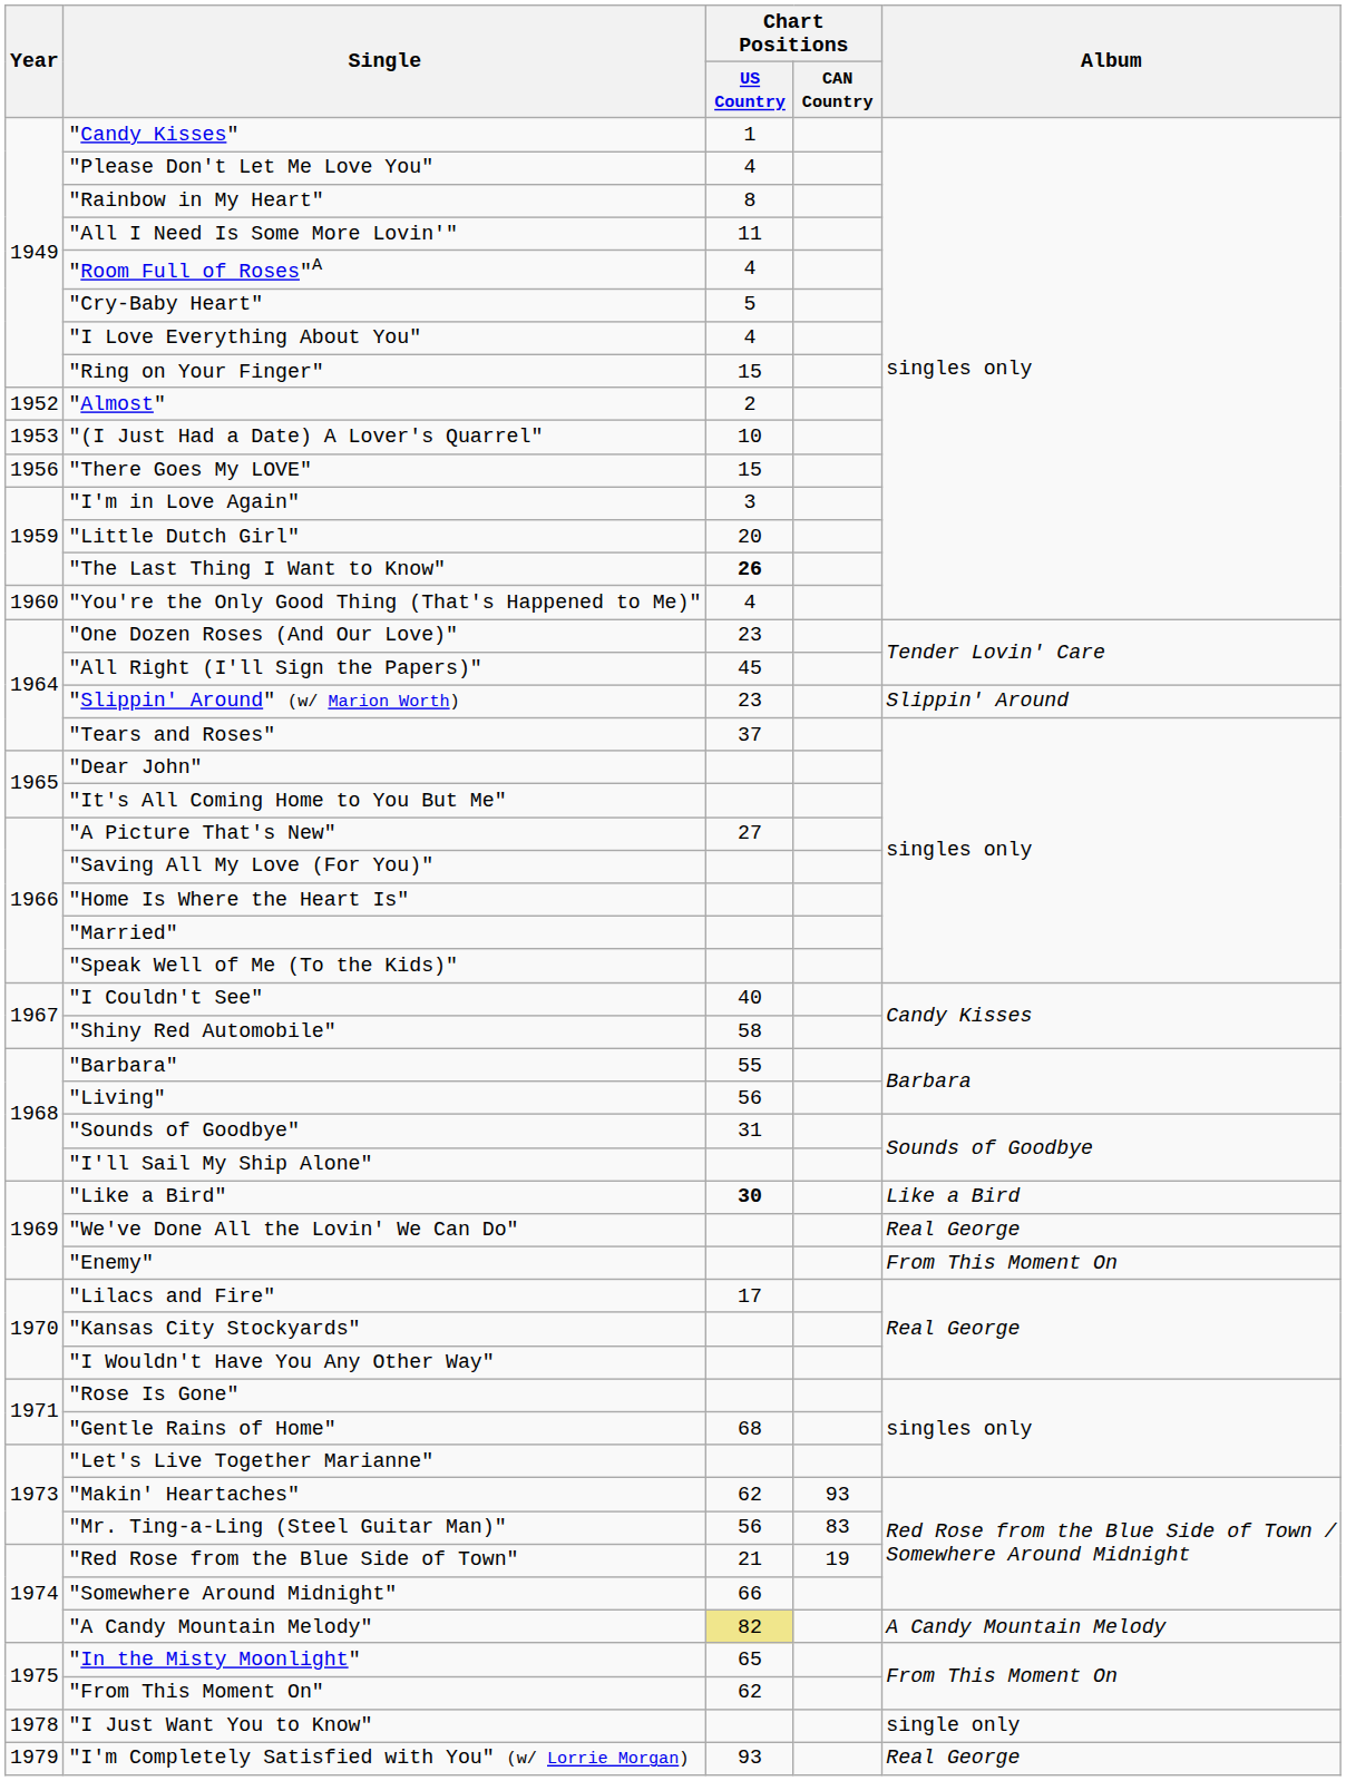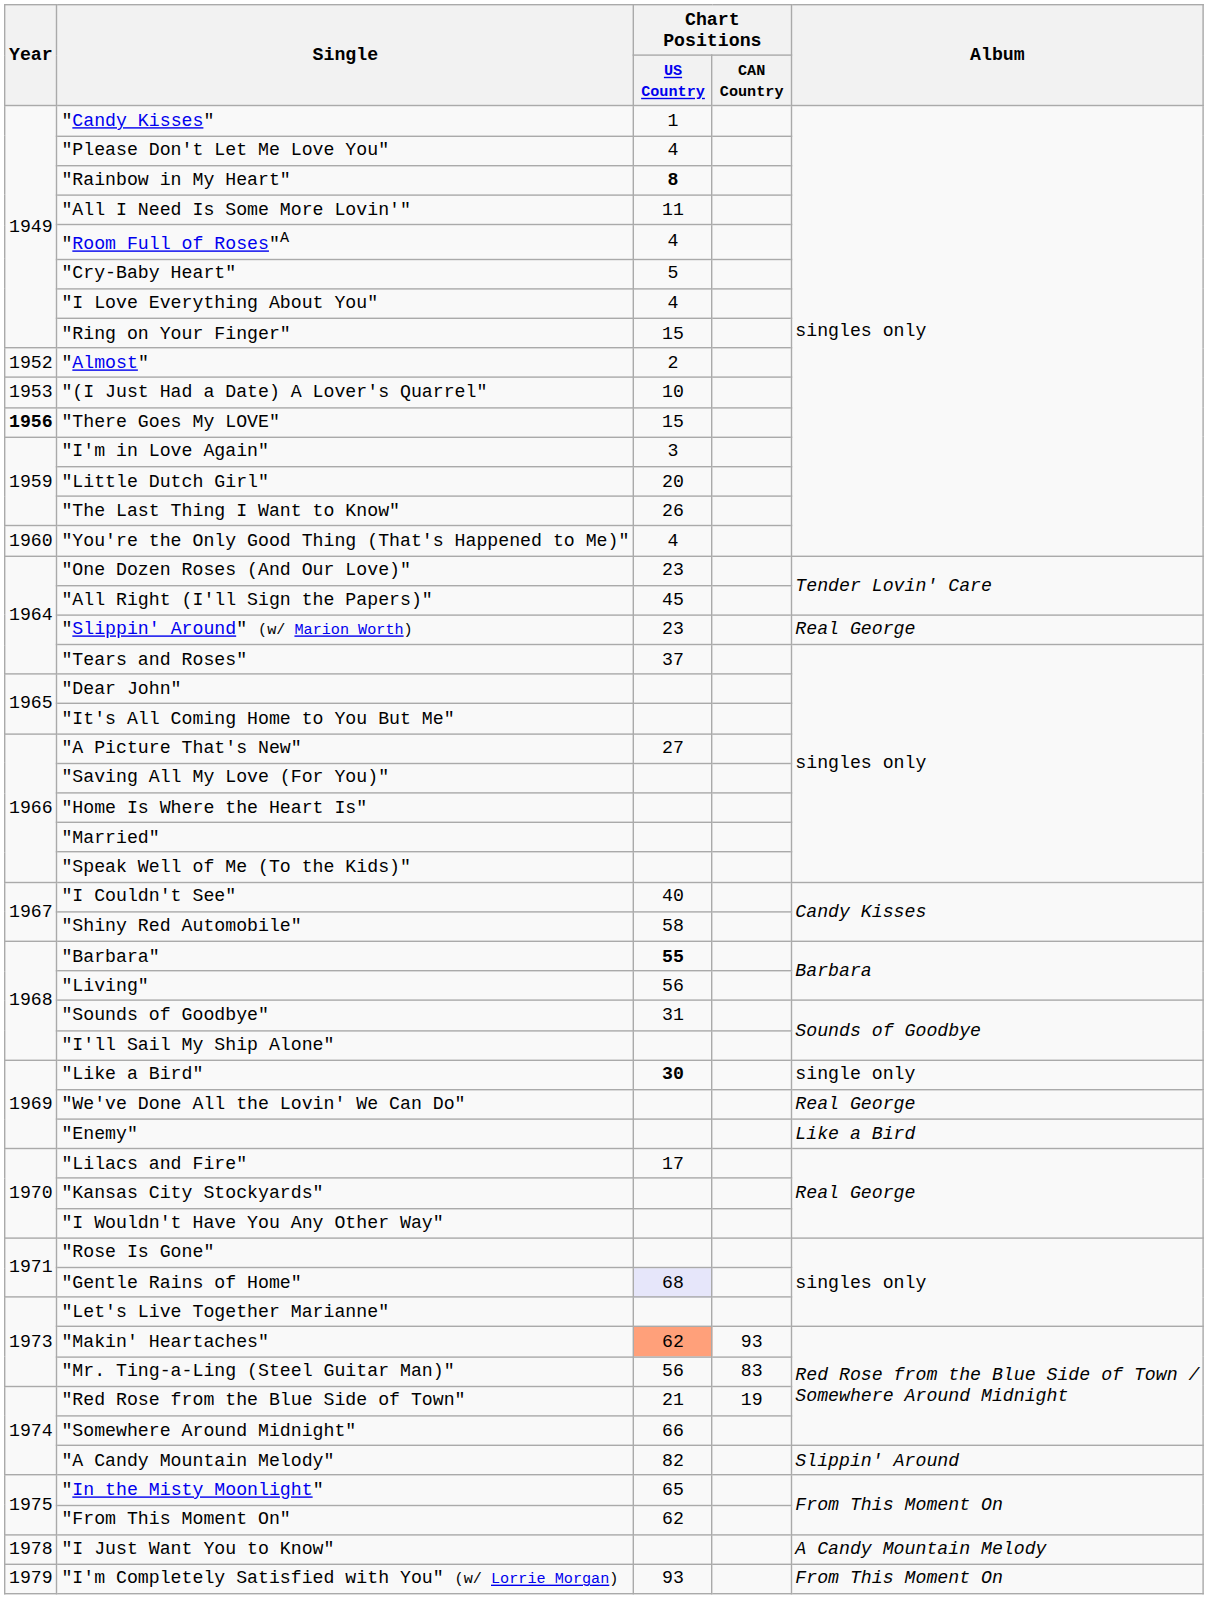"Rainbow in My Heart" | Chart Positions / US Country: normal -> bold
"There Goes My LOVE" | Year: normal -> bold
"The Last Thing I Want to Know" | Chart Positions / US Country: bold -> normal
"Slippin' Around" (w/ Marion Worth) | Album: Slippin' Around -> Real George
"Barbara" | Chart Positions / US Country: normal -> bold
"Like a Bird" | Album: Like a Bird -> single only
"Enemy" | Album: From This Moment On -> Like a Bird
"Gentle Rains of Home" | Chart Positions / US Country: no background -> lavender background
"Makin' Heartaches" | Chart Positions / US Country: no background -> lightsalmon background
"A Candy Mountain Melody" | Chart Positions / US Country: khaki background -> no background
"A Candy Mountain Melody" | Album: A Candy Mountain Melody -> Slippin' Around
"I Just Want You to Know" | Album: single only -> A Candy Mountain Melody
"I'm Completely Satisfied with You" (w/ Lorrie Morgan) | Album: Real George -> From This Moment On
